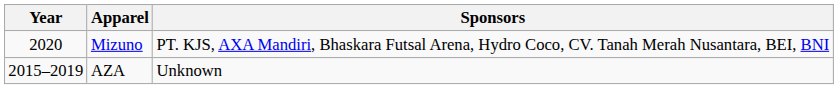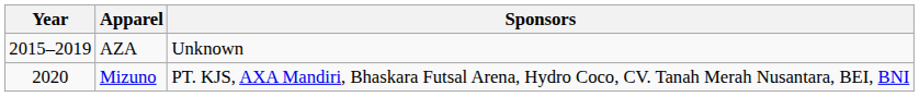rows swapped: AZA <-> Mizuno
